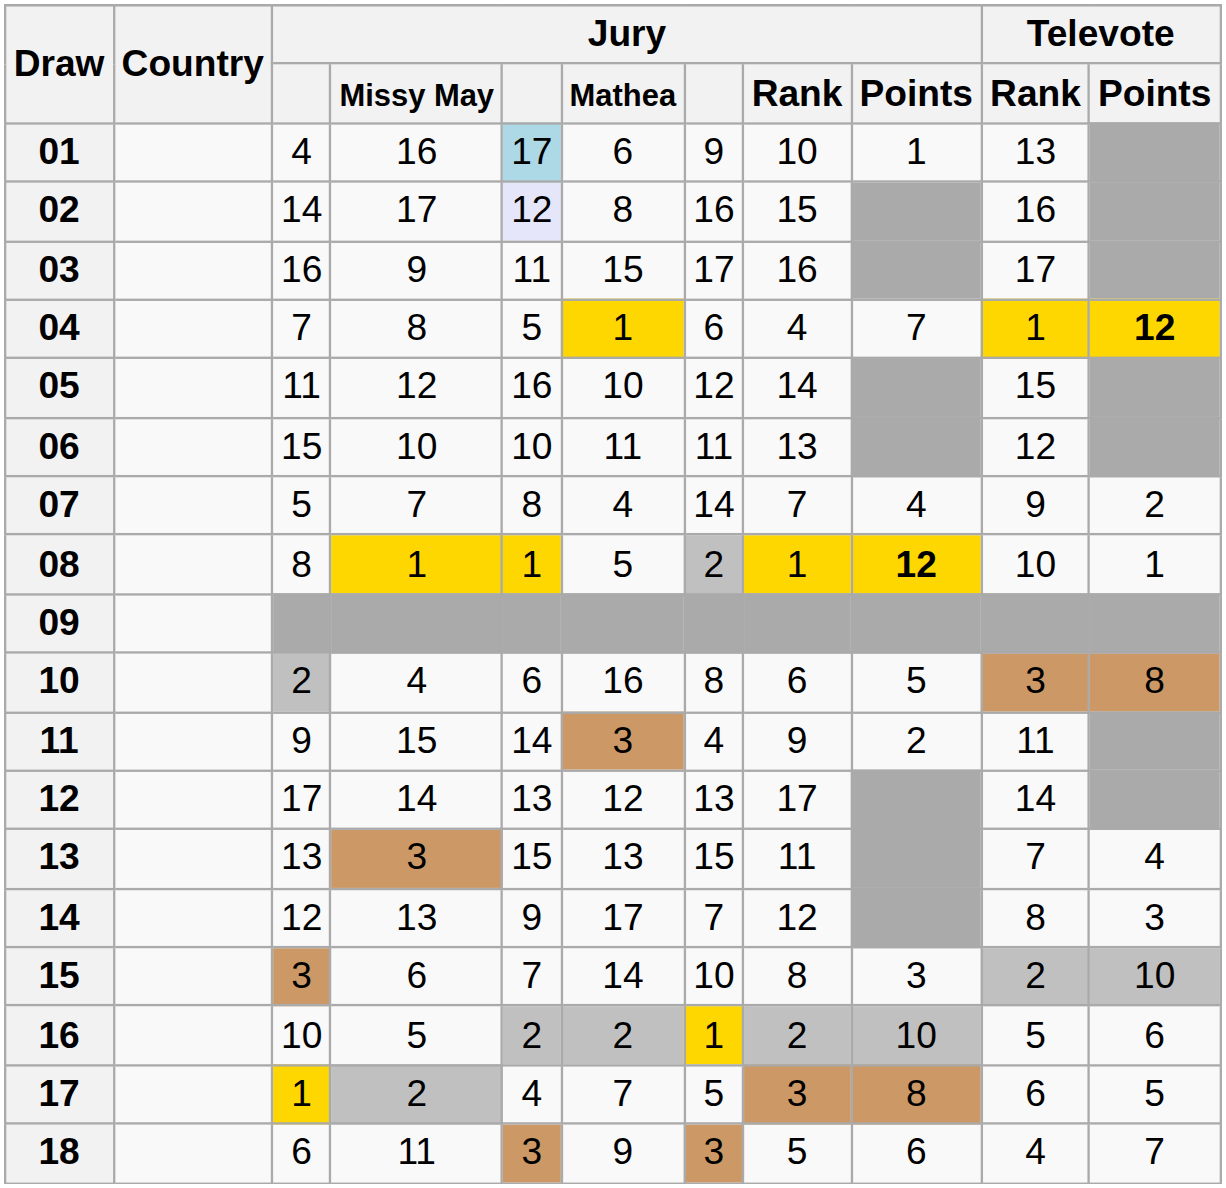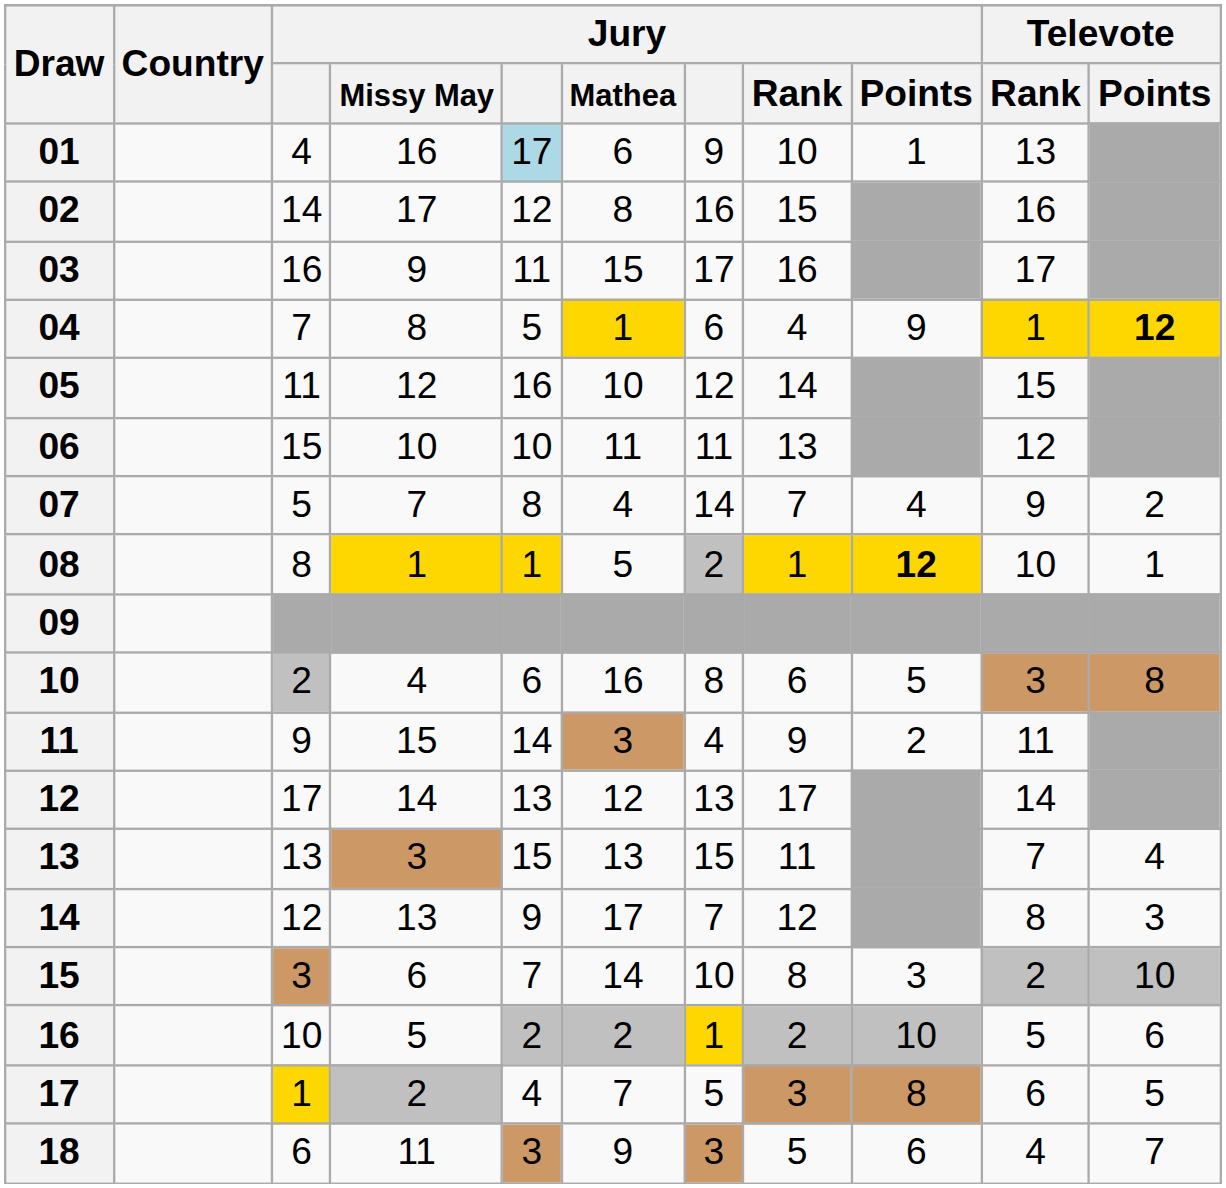02 | column 5: lavender background -> no background
04 | Jury / Points: 7 -> 9
